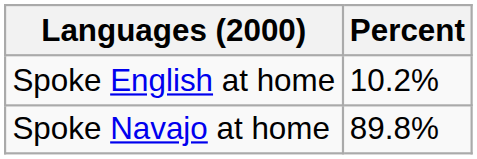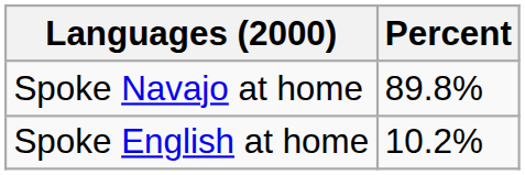rows swapped: Spoke Navajo at home <-> Spoke English at home
